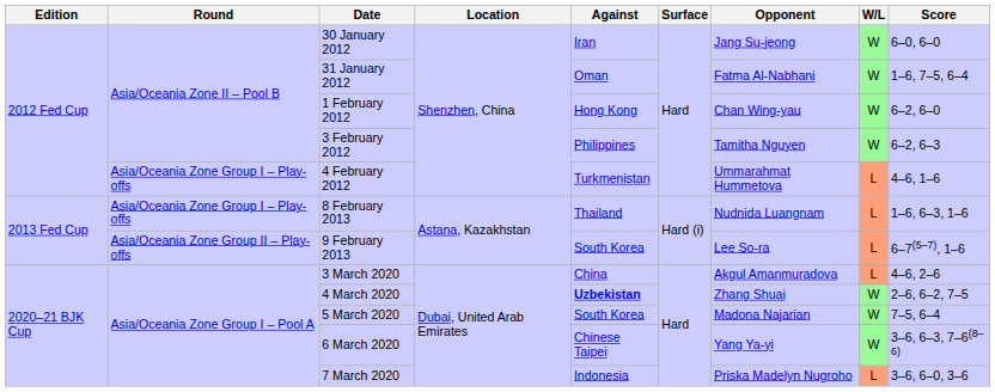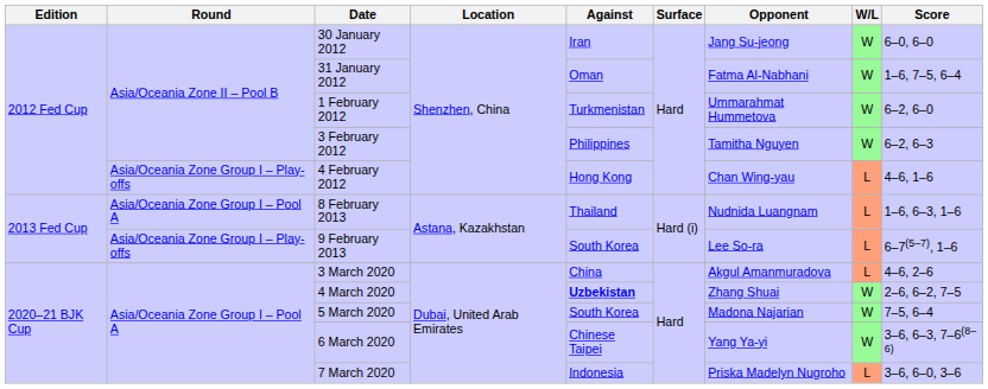1 February 2012 | Against: Hong Kong -> Turkmenistan
1 February 2012 | Opponent: Chan Wing-yau -> Ummarahmat Hummetova
4 February 2012 | Against: Turkmenistan -> Hong Kong
4 February 2012 | Opponent: Ummarahmat Hummetova -> Chan Wing-yau
8 February 2013 | Round: Asia/Oceania Zone Group I – Play-offs -> Asia/Oceania Zone Group I – Pool A
9 February 2013 | Round: Asia/Oceania Zone Group II – Play-offs -> Asia/Oceania Zone Group I – Play-offs
